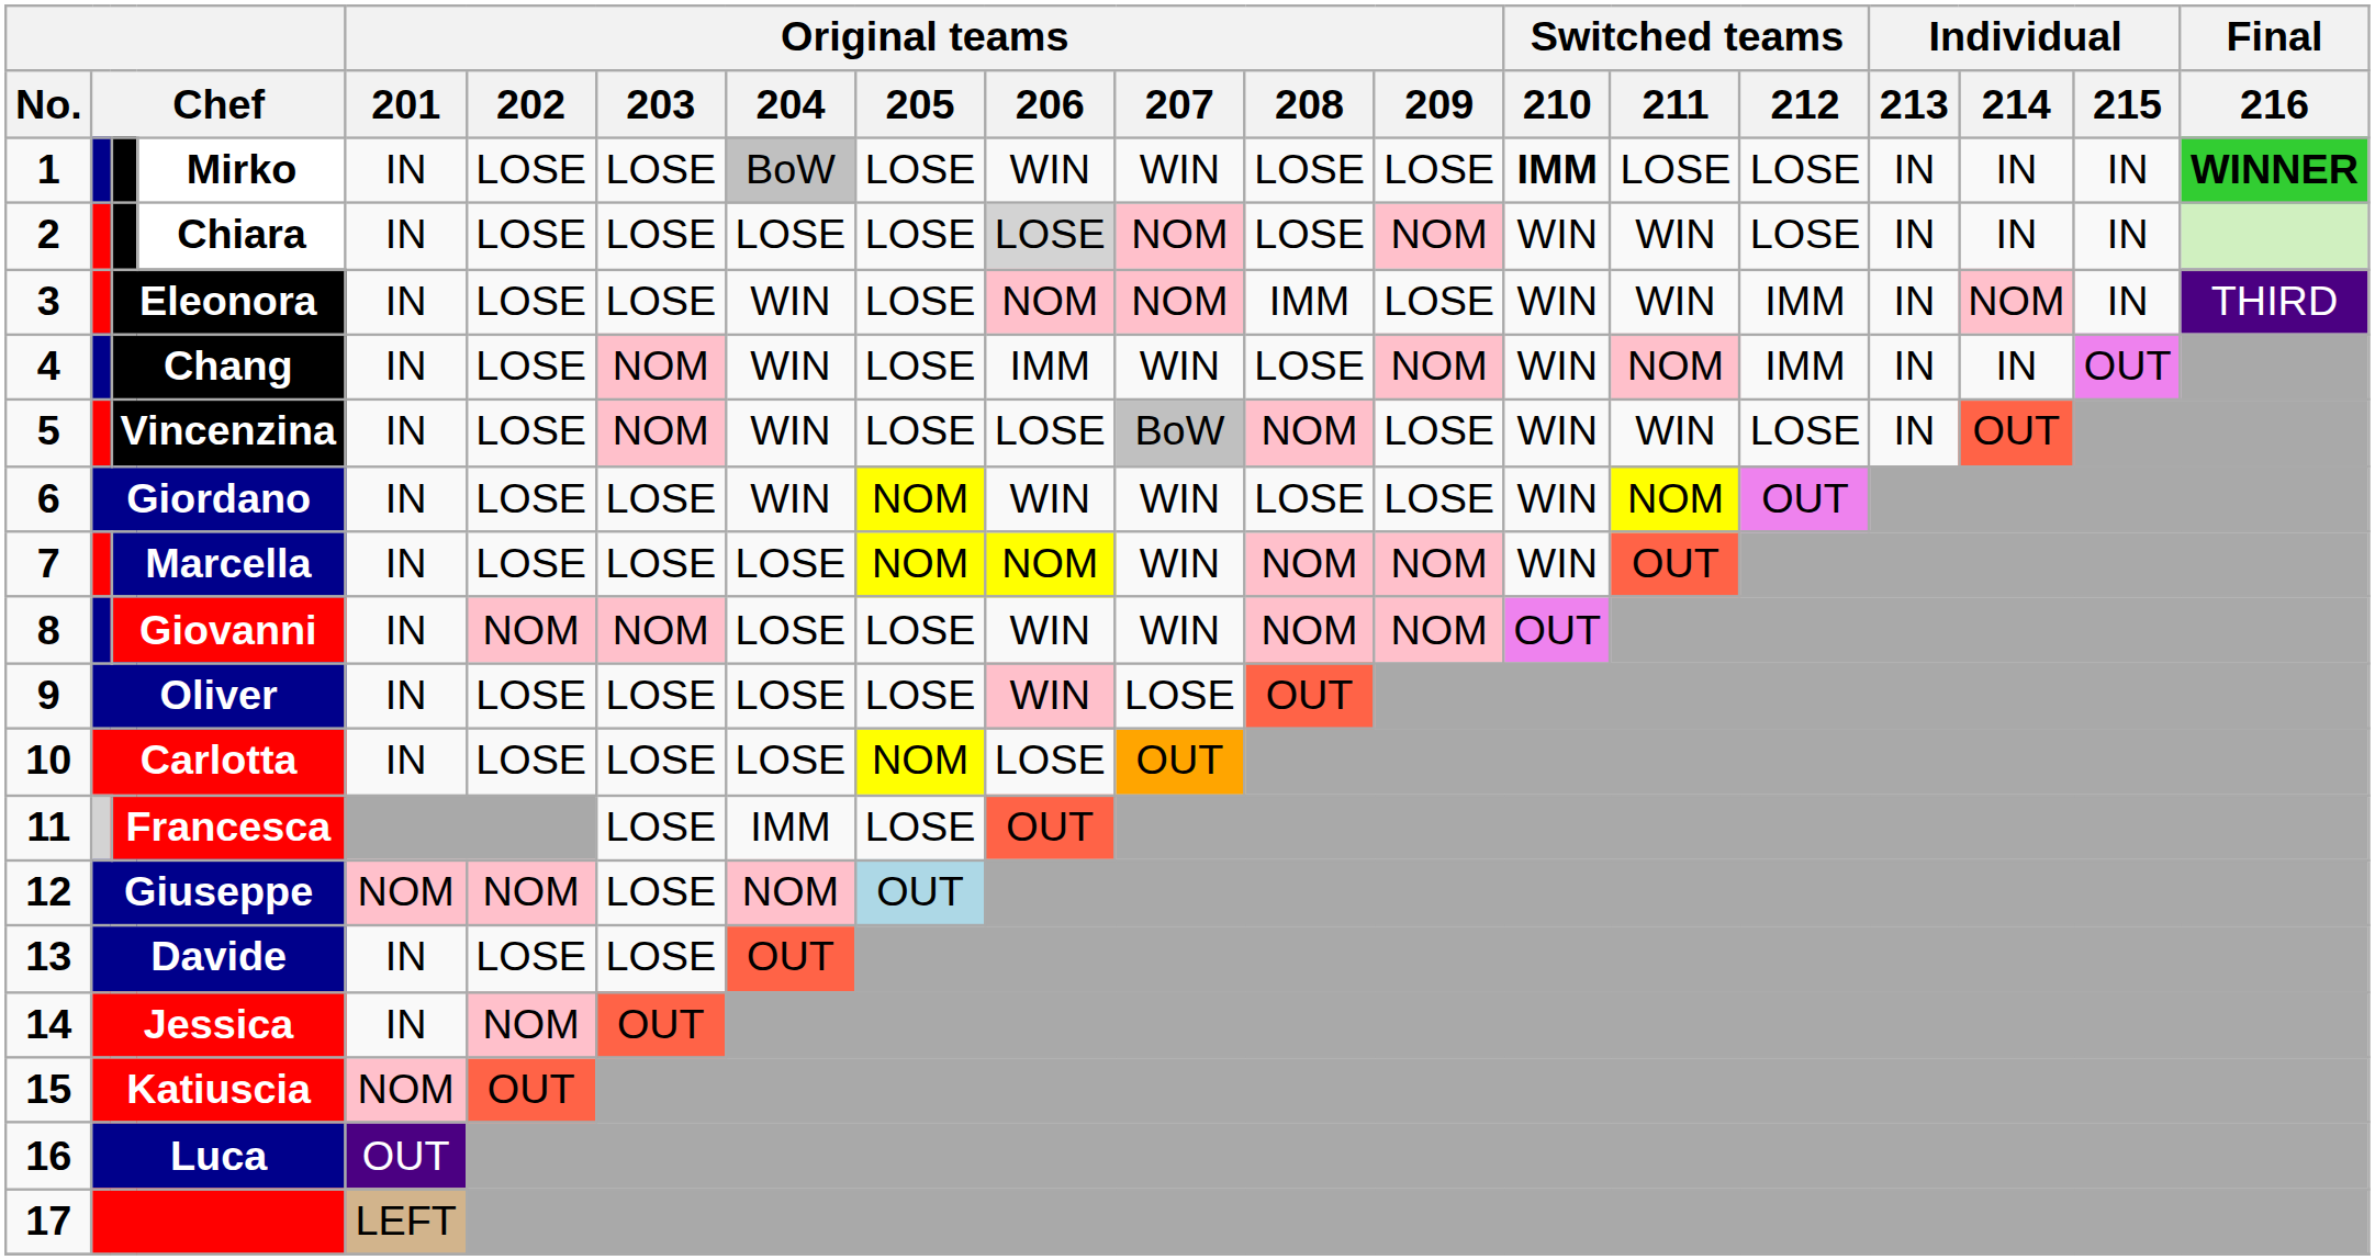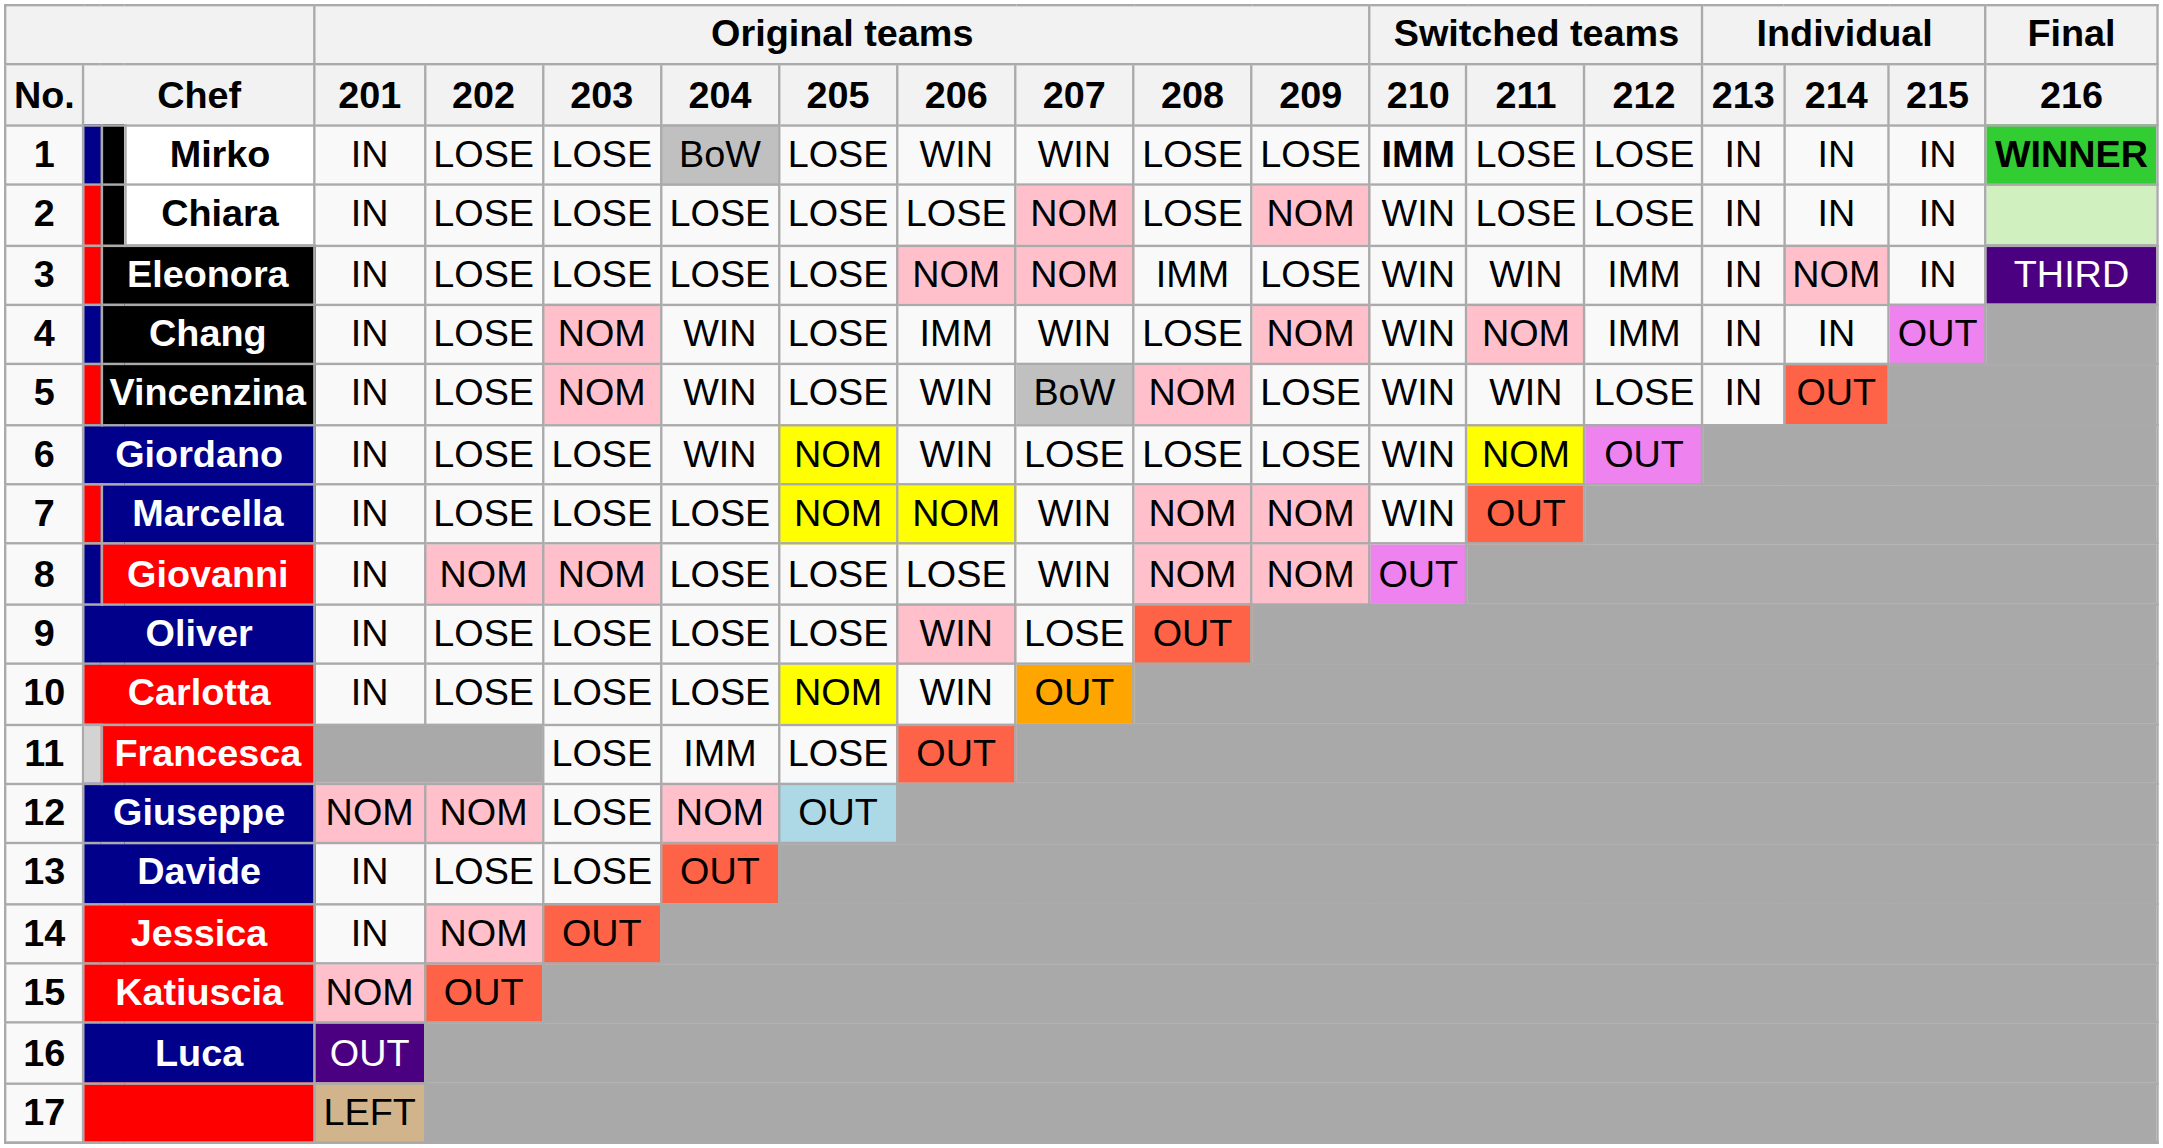2 | Original teams / 206: lightgrey background -> no background
2 | Switched teams / 211: WIN -> LOSE
3 | Original teams / 204: WIN -> LOSE
5 | Original teams / 206: LOSE -> WIN
6 | Original teams / 207: WIN -> LOSE
8 | Original teams / 206: WIN -> LOSE
10 | Original teams / 206: LOSE -> WIN
